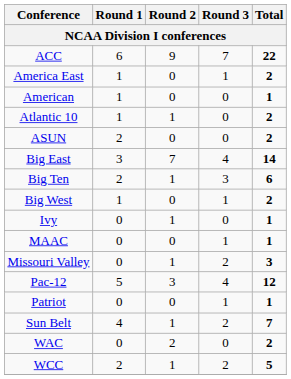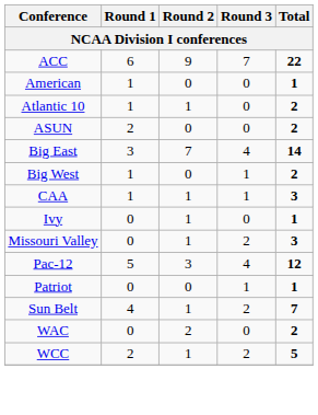- row: America East | 1 | 0 | 1 | 2
- row: Big Ten | 2 | 1 | 3 | 6
+ row: CAA | 1 | 1 | 1 | 3
- row: MAAC | 0 | 0 | 1 | 1
